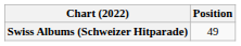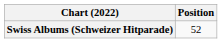Swiss Albums (Schweizer Hitparade) | Position: 49 -> 52
